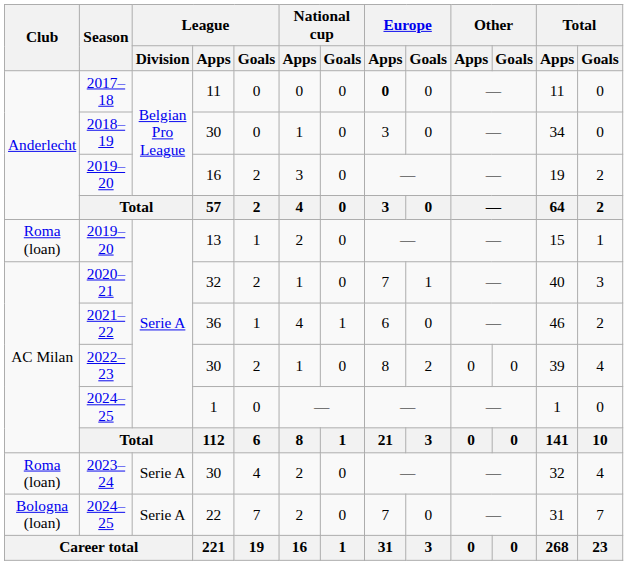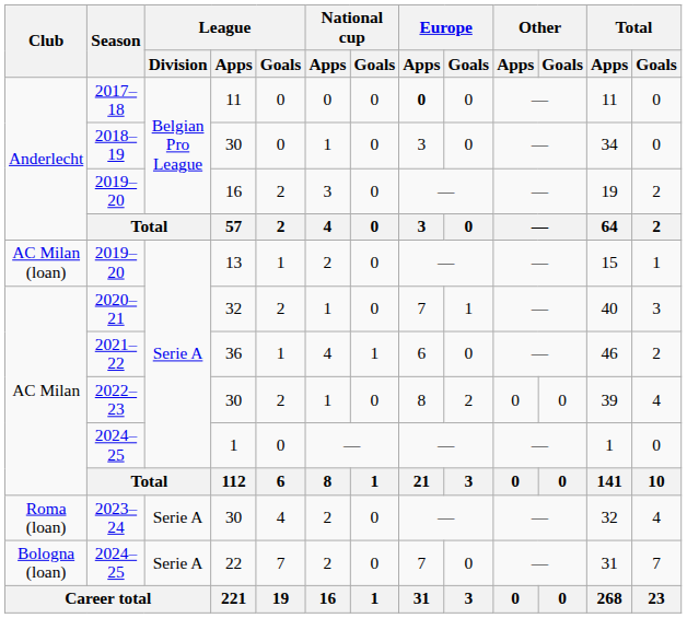2019–20 / 13 | Club: Roma (loan) -> AC Milan (loan)
